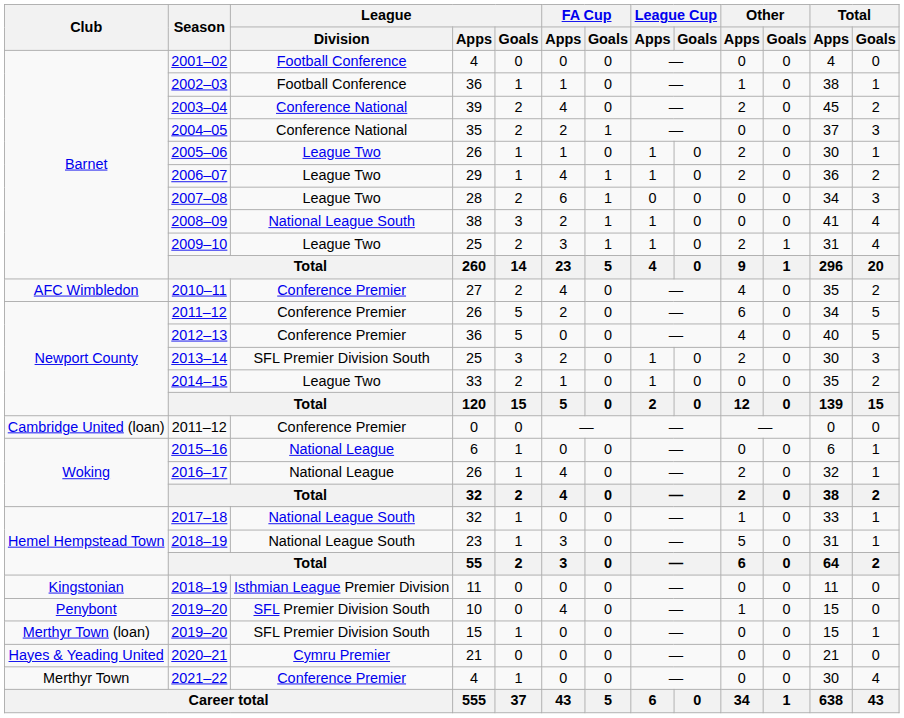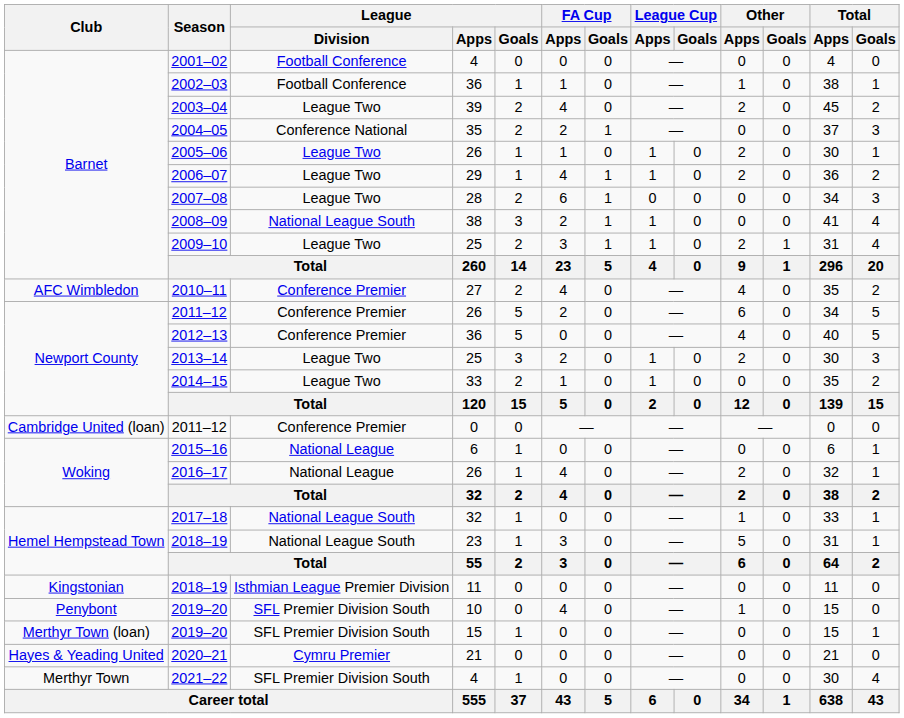2003–04 | League / Division: Conference National -> League Two
2013–14 | League / Division: SFL Premier Division South -> League Two
2021–22 | League / Division: Conference Premier -> SFL Premier Division South
